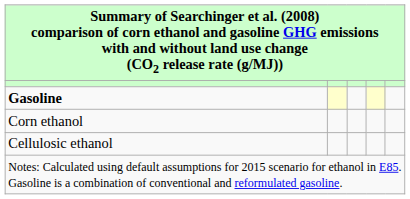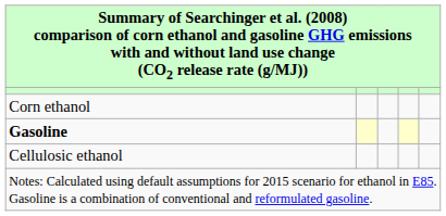rows swapped: Gasoline <-> Corn ethanol
